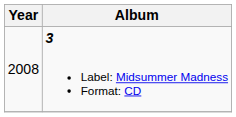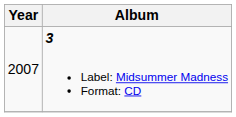3 Label: Midsummer Madness Format: CD | Year: 2008 -> 2007
